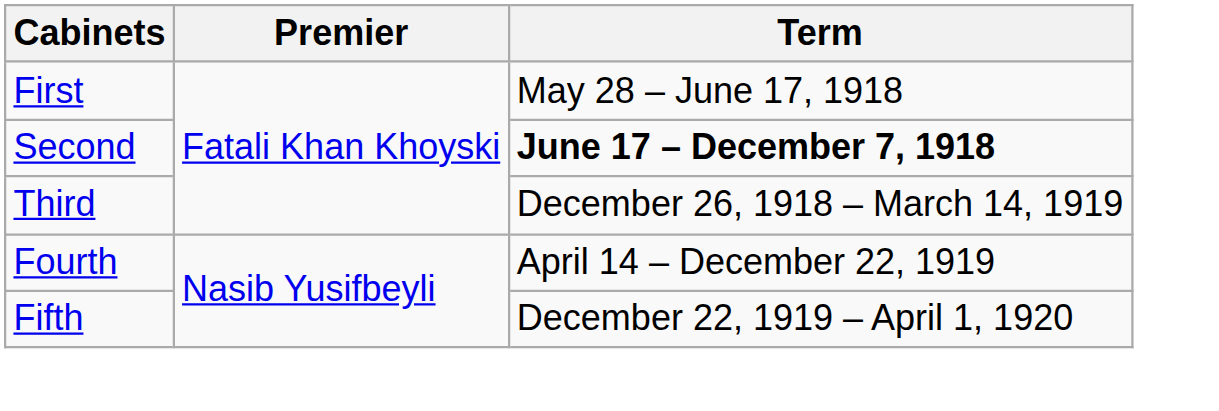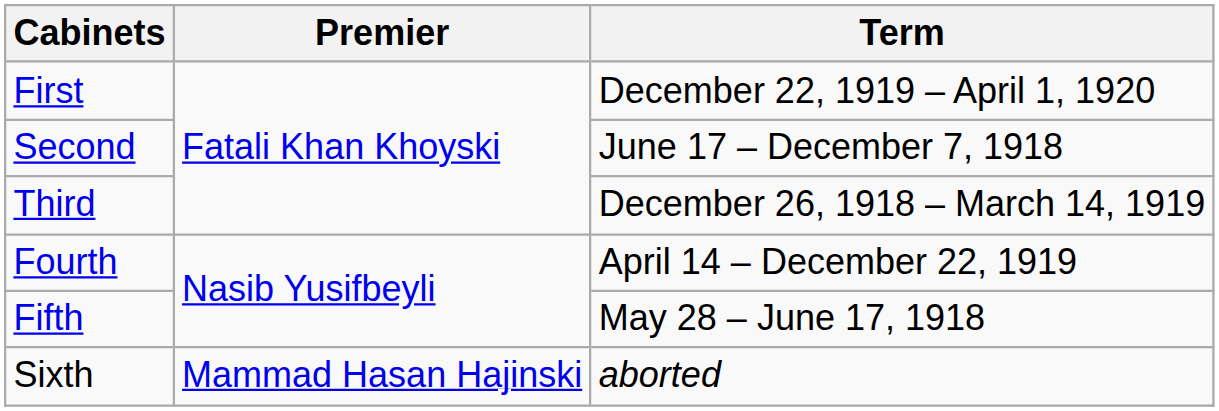First | Term: May 28 – June 17, 1918 -> December 22, 1919 – April 1, 1920
Second | Term: bold -> normal
Fifth | Term: December 22, 1919 – April 1, 1920 -> May 28 – June 17, 1918
+ row: Sixth | Mammad Hasan Hajinski | aborted
